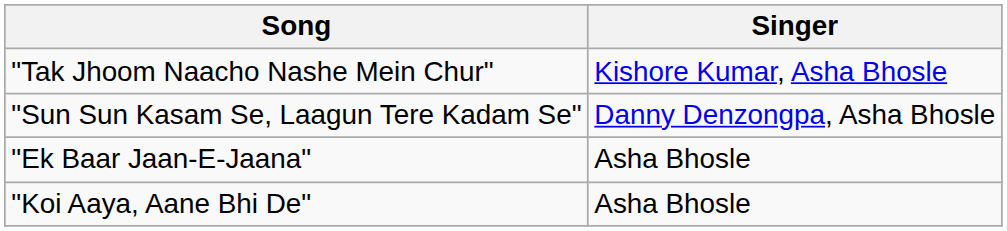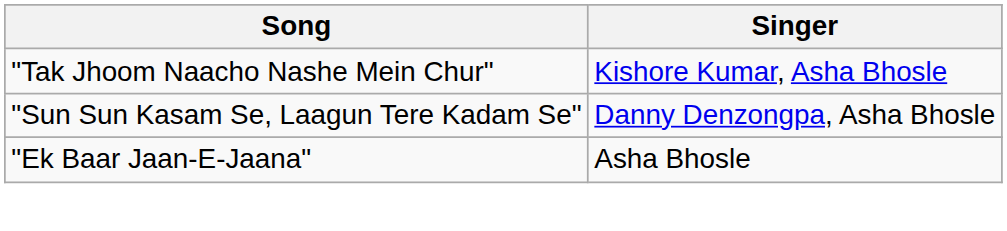- row: "Koi Aaya, Aane Bhi De" | Asha Bhosle
